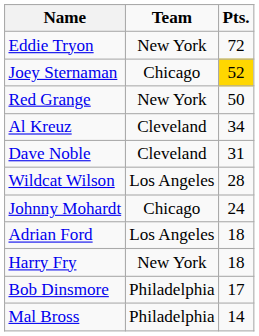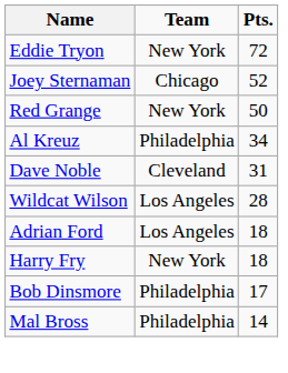Joey Sternaman | Pts.: gold background -> no background
Al Kreuz | Team: Cleveland -> Philadelphia
- row: Johnny Mohardt | Chicago | 24
